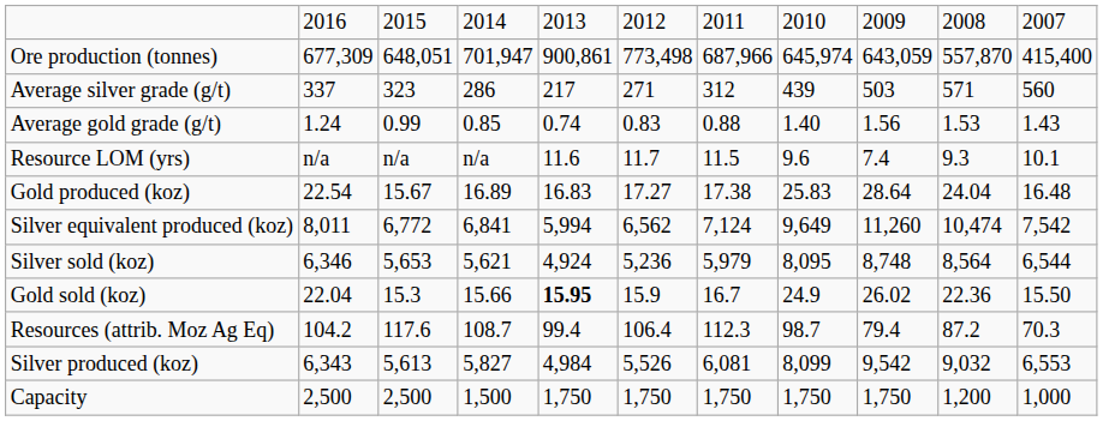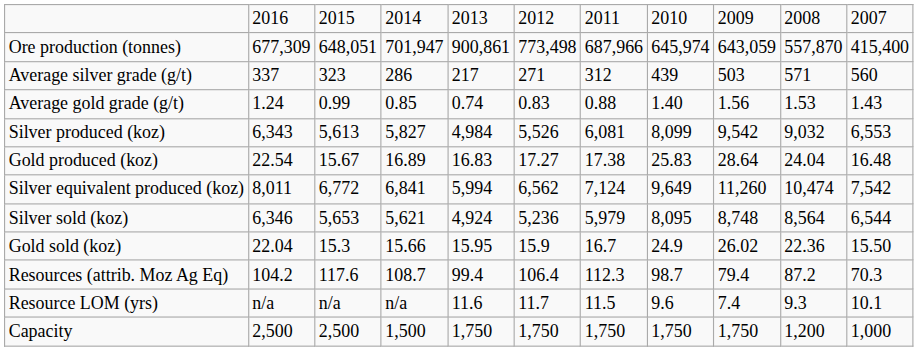rows swapped: Silver produced (koz) <-> Resource LOM (yrs)
Gold sold (koz) | column 5: bold -> normal
